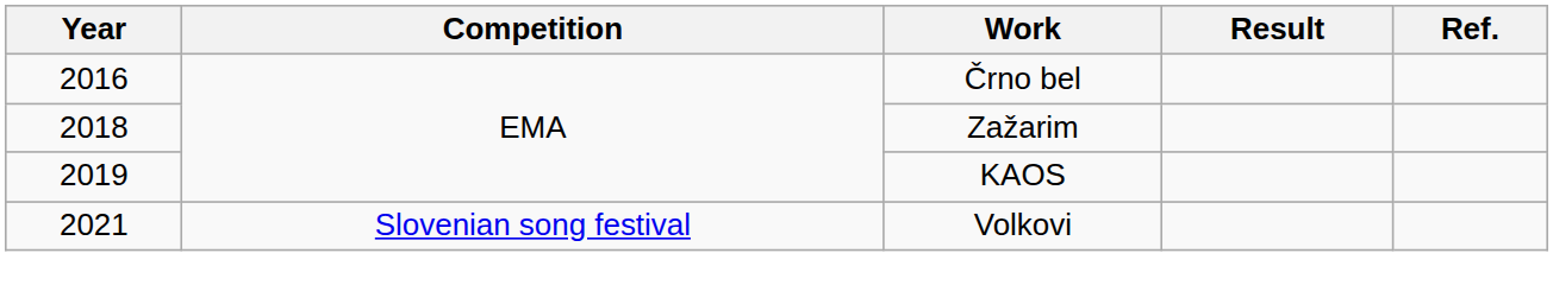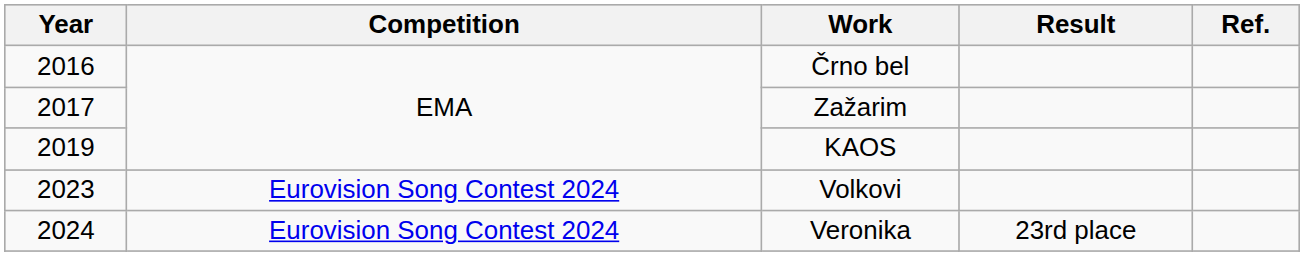Zažarim | Year: 2018 -> 2017
Volkovi | Year: 2021 -> 2023
Volkovi | Competition: Slovenian song festival -> Eurovision Song Contest 2024
+ row: 2024 | Eurovision Song Contest 2024 | Veronika | 23rd place
